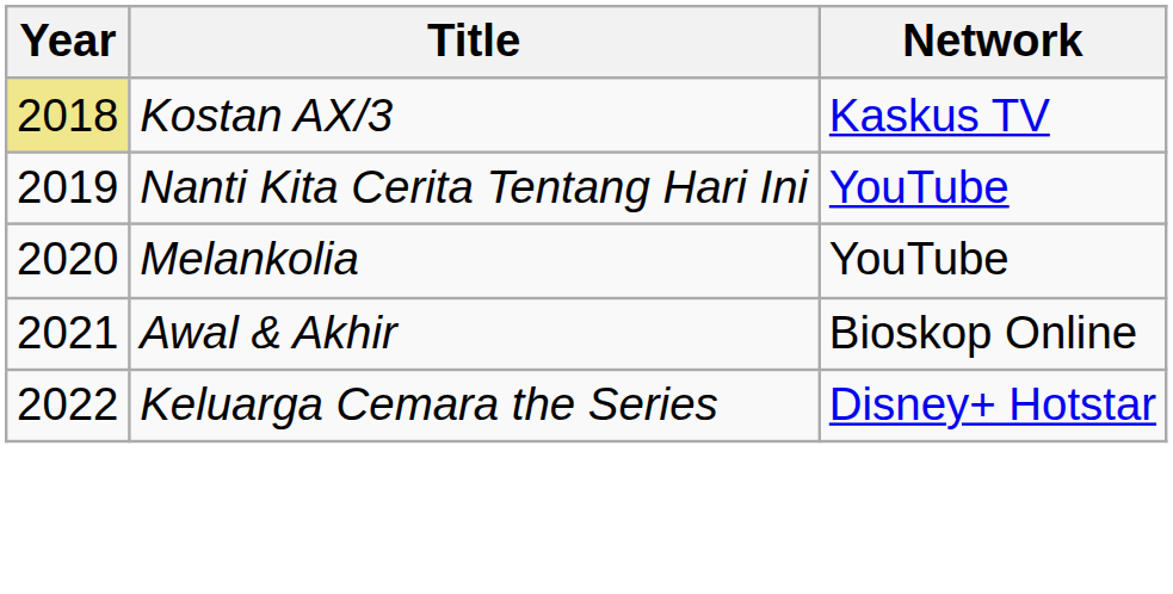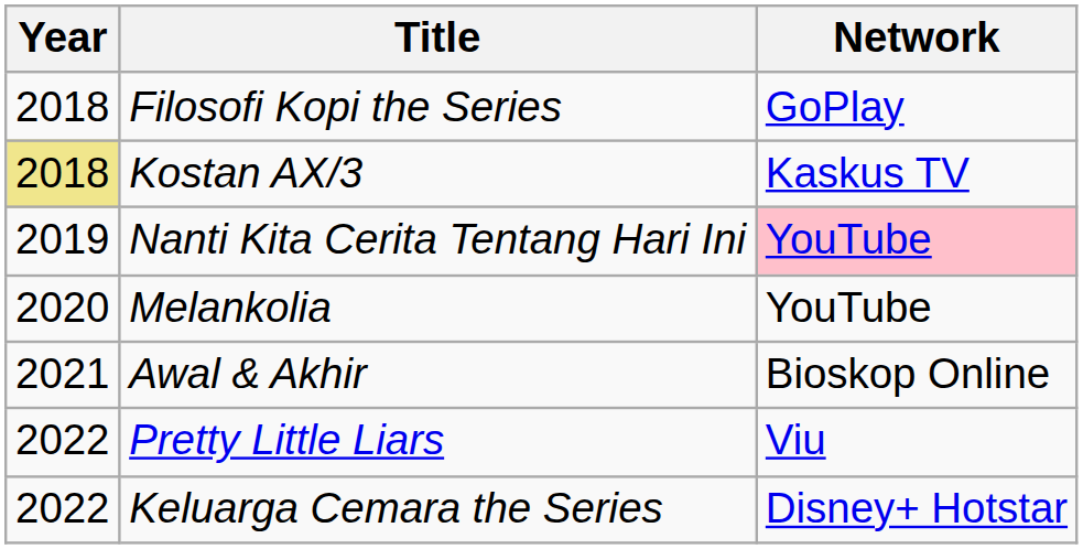+ row: 2018 | Filosofi Kopi the Series | GoPlay
Nanti Kita Cerita Tentang Hari Ini | Network: no background -> pink background
+ row: 2022 | Pretty Little Liars | Viu
